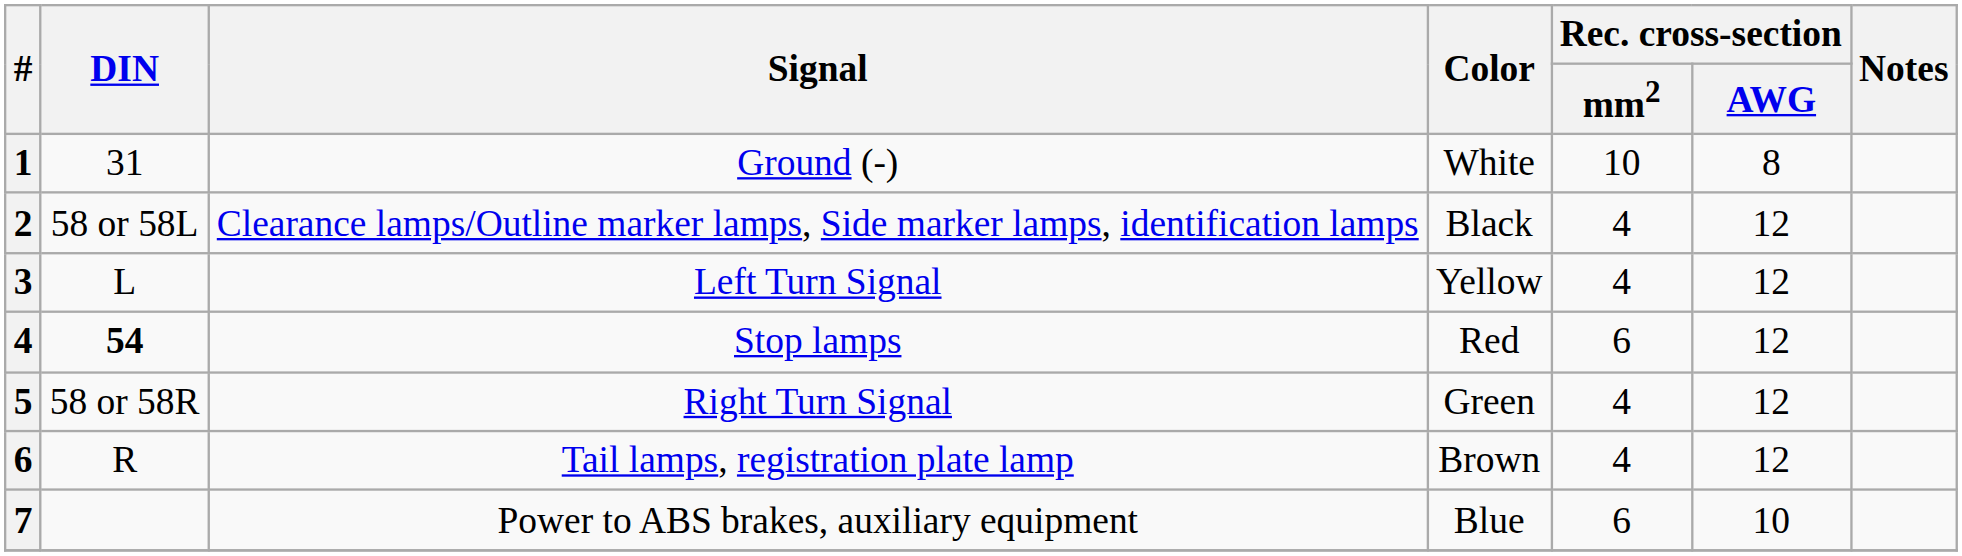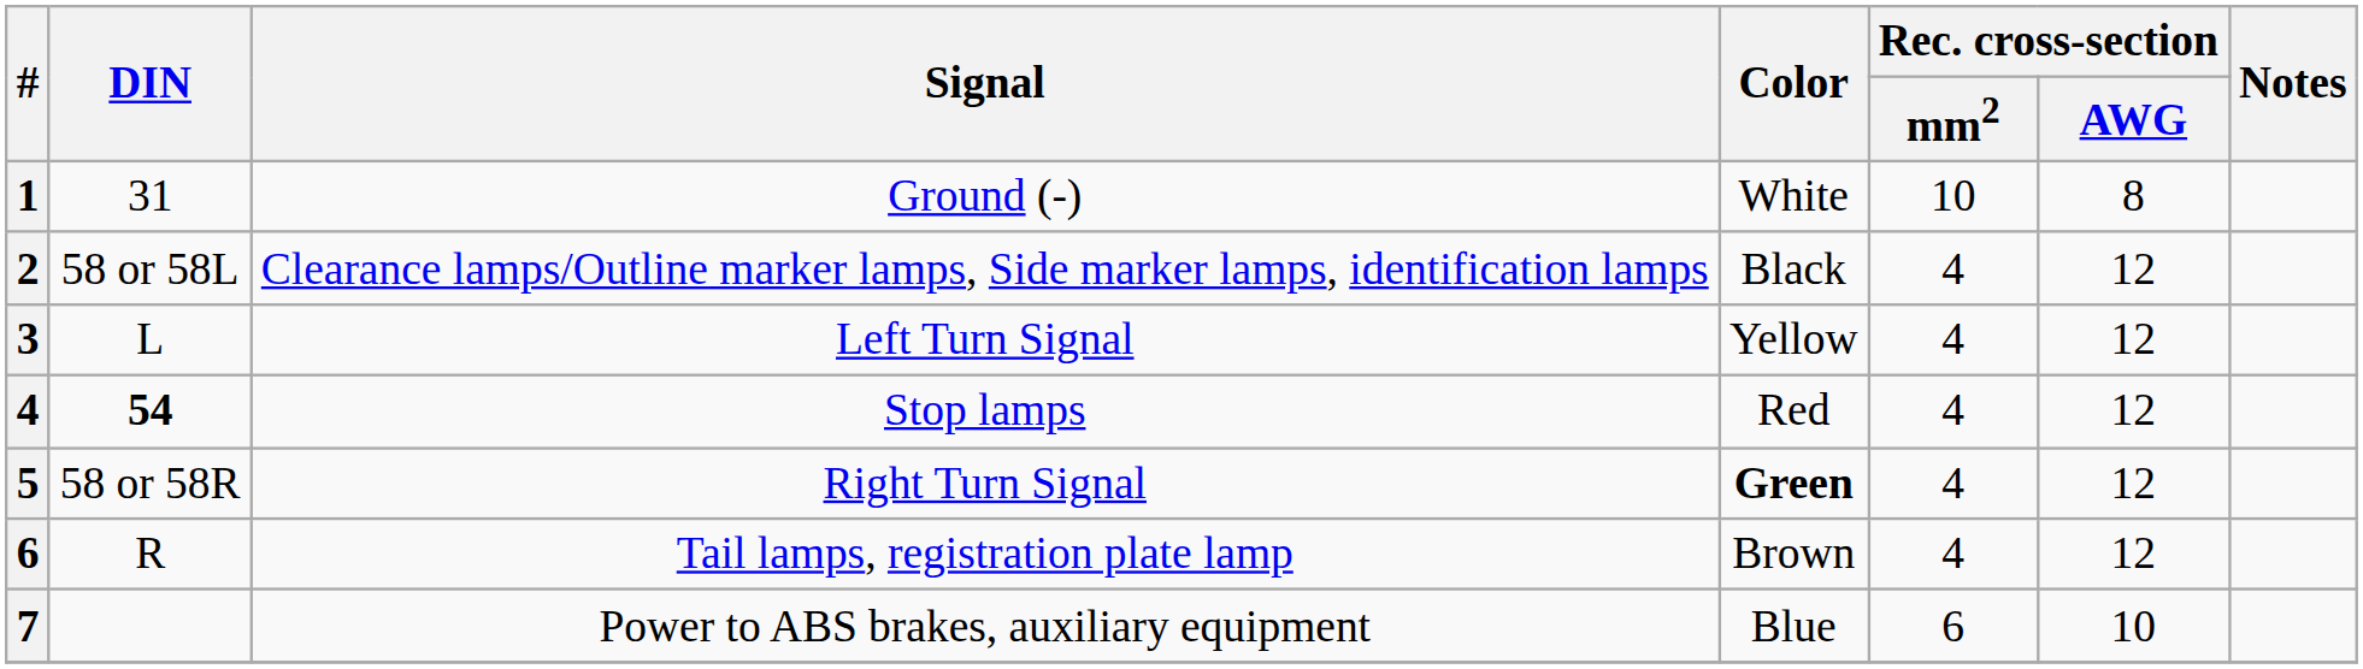Stop lamps | Rec. cross-section / mm2: 6 -> 4
Right Turn Signal | Color: normal -> bold
